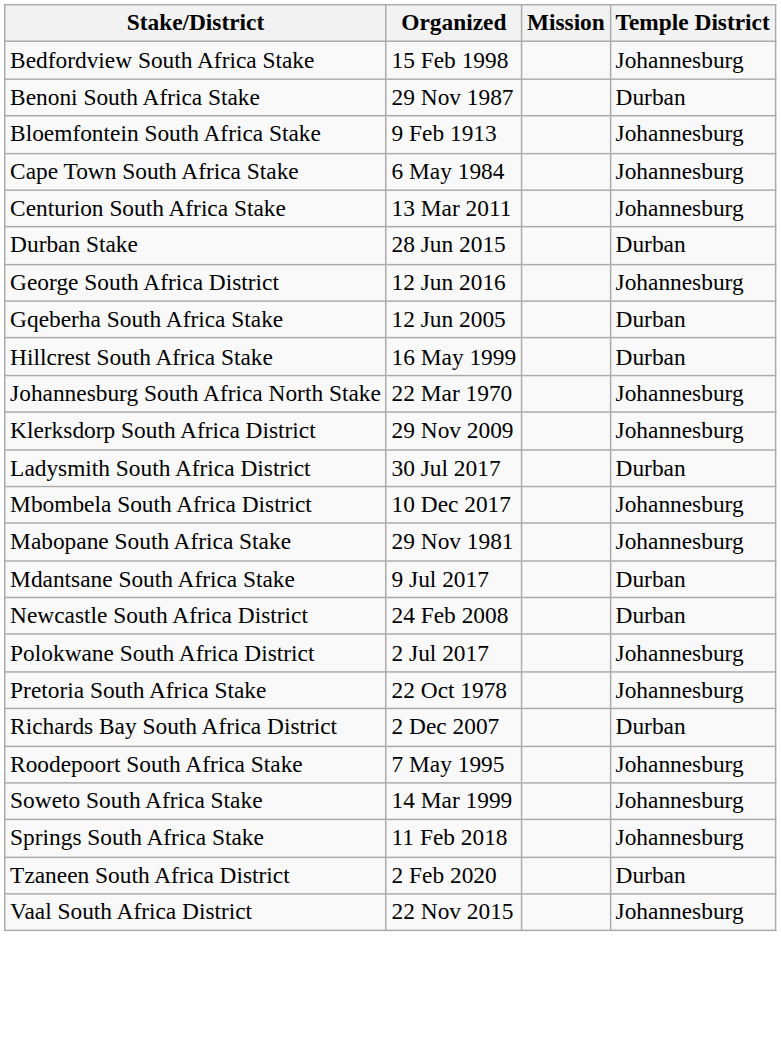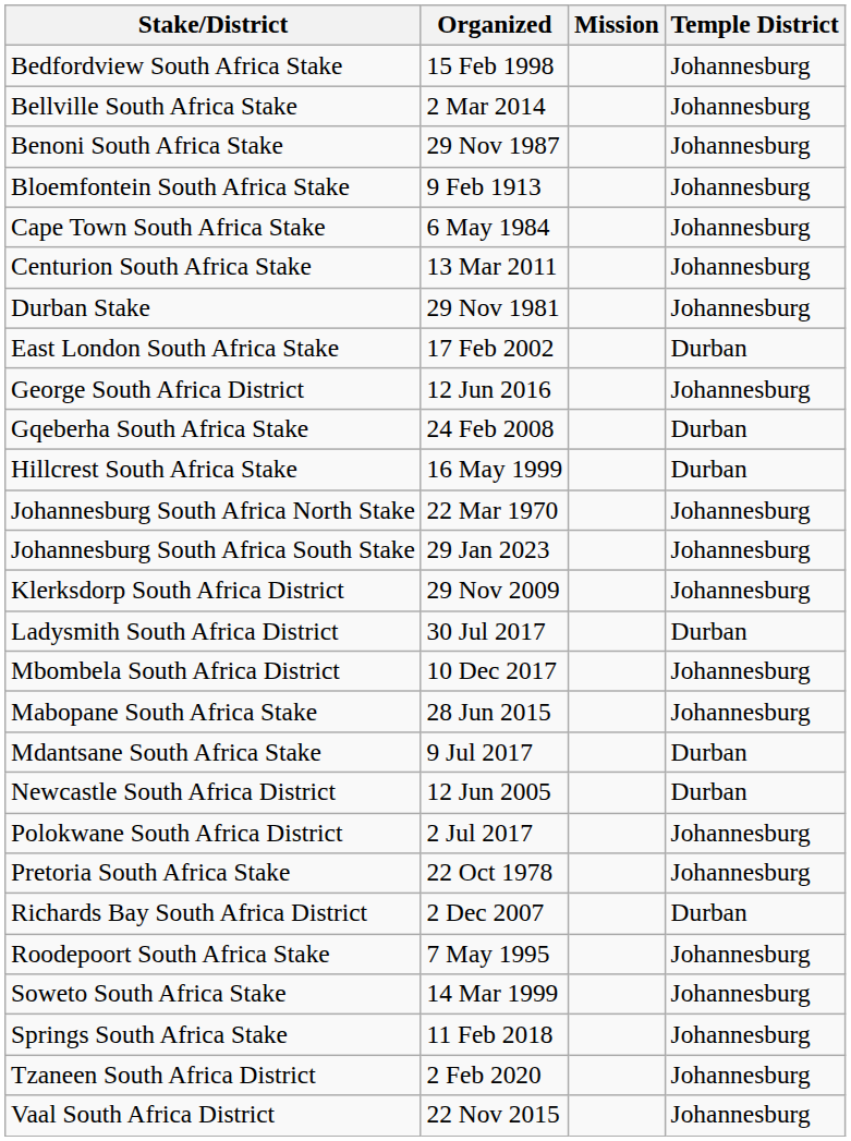+ row: Bellville South Africa Stake | 2 Mar 2014 | Johannesburg
Benoni South Africa Stake | Temple District: Durban -> Johannesburg
Durban Stake | Organized: 28 Jun 2015 -> 29 Nov 1981
Durban Stake | Temple District: Durban -> Johannesburg
+ row: East London South Africa Stake | 17 Feb 2002 | Durban
Gqeberha South Africa Stake | Organized: 12 Jun 2005 -> 24 Feb 2008
+ row: Johannesburg South Africa South Stake | 29 Jan 2023 | Johannesburg
Mabopane South Africa Stake | Organized: 29 Nov 1981 -> 28 Jun 2015
Newcastle South Africa District | Organized: 24 Feb 2008 -> 12 Jun 2005
Tzaneen South Africa District | Temple District: Durban -> Johannesburg
